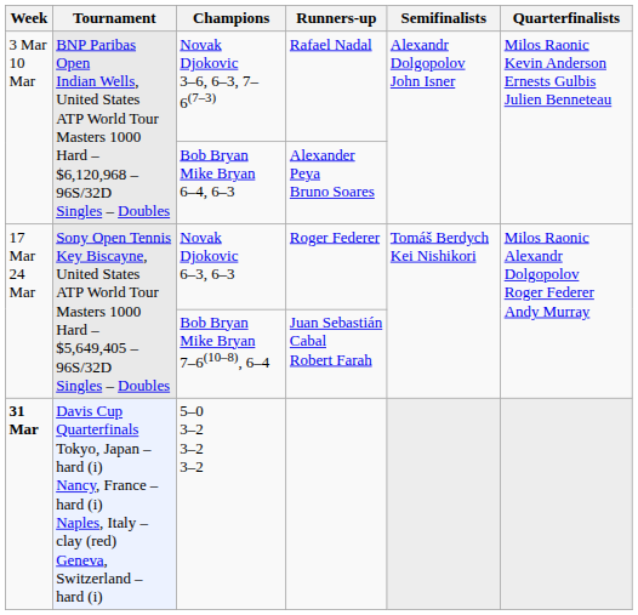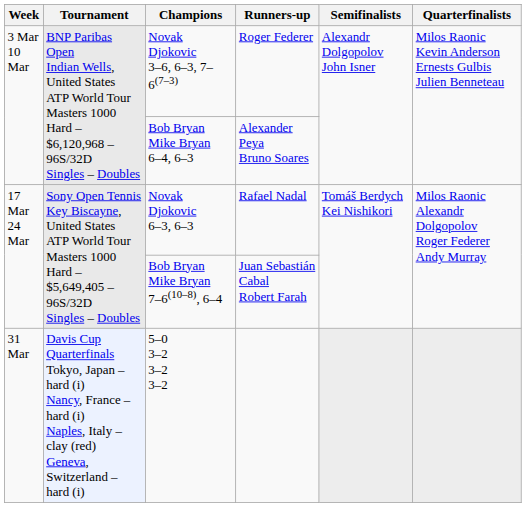Novak Djokovic 3–6, 6–3, 7–6(7–3) | Runners-up: Rafael Nadal -> Roger Federer
Novak Djokovic 6–3, 6–3 | Runners-up: Roger Federer -> Rafael Nadal
5–0 3–2 3–2 3–2 | Week: bold -> normal
